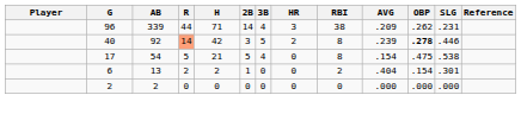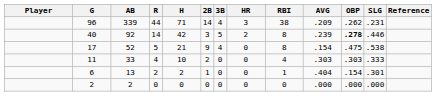40 | R: lightsalmon background -> no background
17 | AB: 54 -> 52
17 | 2B: 5 -> 9
+ row: 11 | 33 | 4 | 10 | 2 | 0 | 0 | 4 | .303 | .303 | .333
6 | RBI: 2 -> 1
